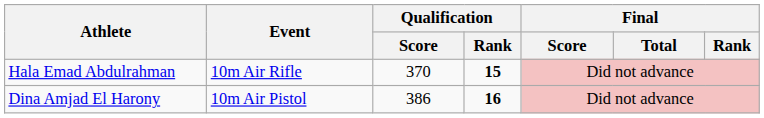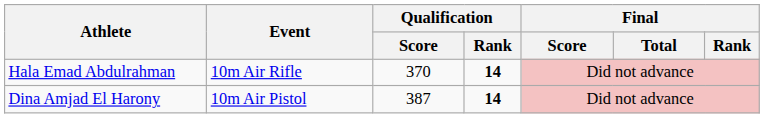Hala Emad Abdulrahman | Qualification / Rank: 15 -> 14
Dina Amjad El Harony | Qualification / Score: 386 -> 387
Dina Amjad El Harony | Qualification / Rank: 16 -> 14
